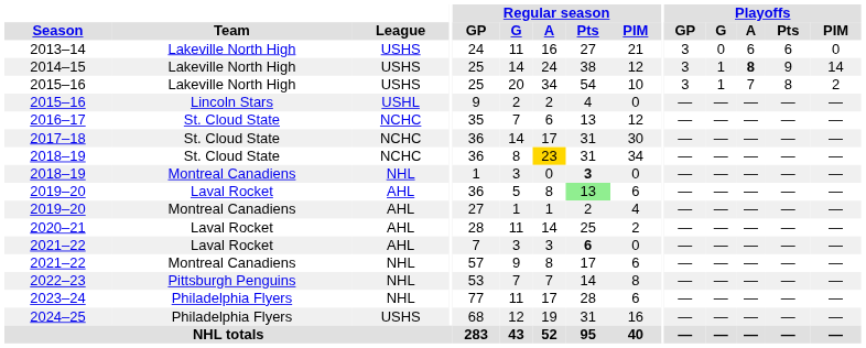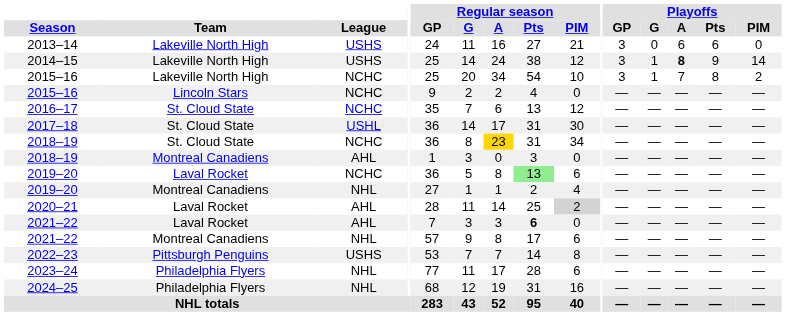2015–16 / Lakeville North High | League: USHS -> NCHC
2015–16 / Lincoln Stars | League: USHL -> NCHC
2017–18 | League: NCHC -> USHL
2018–19 / Montreal Canadiens | League: NHL -> AHL
2018–19 / Montreal Canadiens | Regular season / Pts: bold -> normal
2019–20 / Laval Rocket | League: AHL -> NCHC
2019–20 / Montreal Canadiens | League: AHL -> NHL
2020–21 | Regular season / PIM: no background -> lightgrey background
2022–23 | League: NHL -> USHS
2024–25 | League: USHS -> NHL
